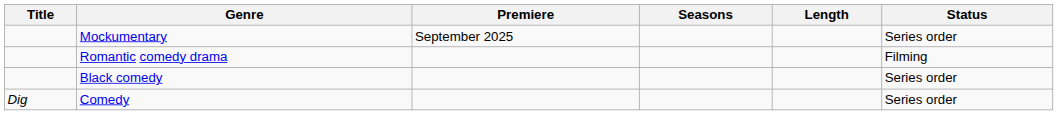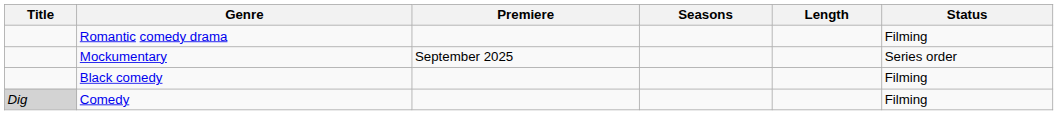rows swapped: Mockumentary <-> Romantic comedy drama
Black comedy | Status: Series order -> Filming
Comedy | Title: no background -> lightgrey background
Comedy | Status: Series order -> Filming
